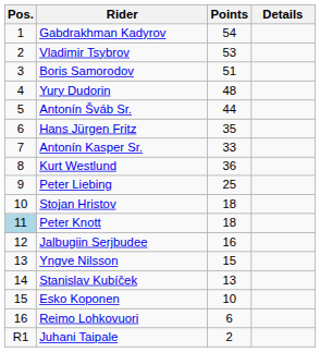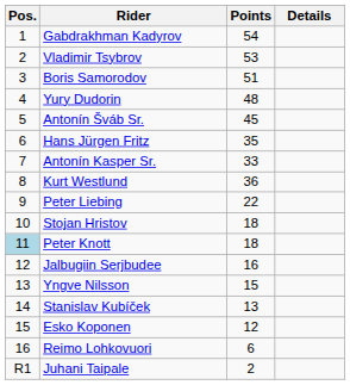Antonín Šváb Sr. | Points: 44 -> 45
Peter Liebing | Points: 25 -> 22
Esko Koponen | Points: 10 -> 12
